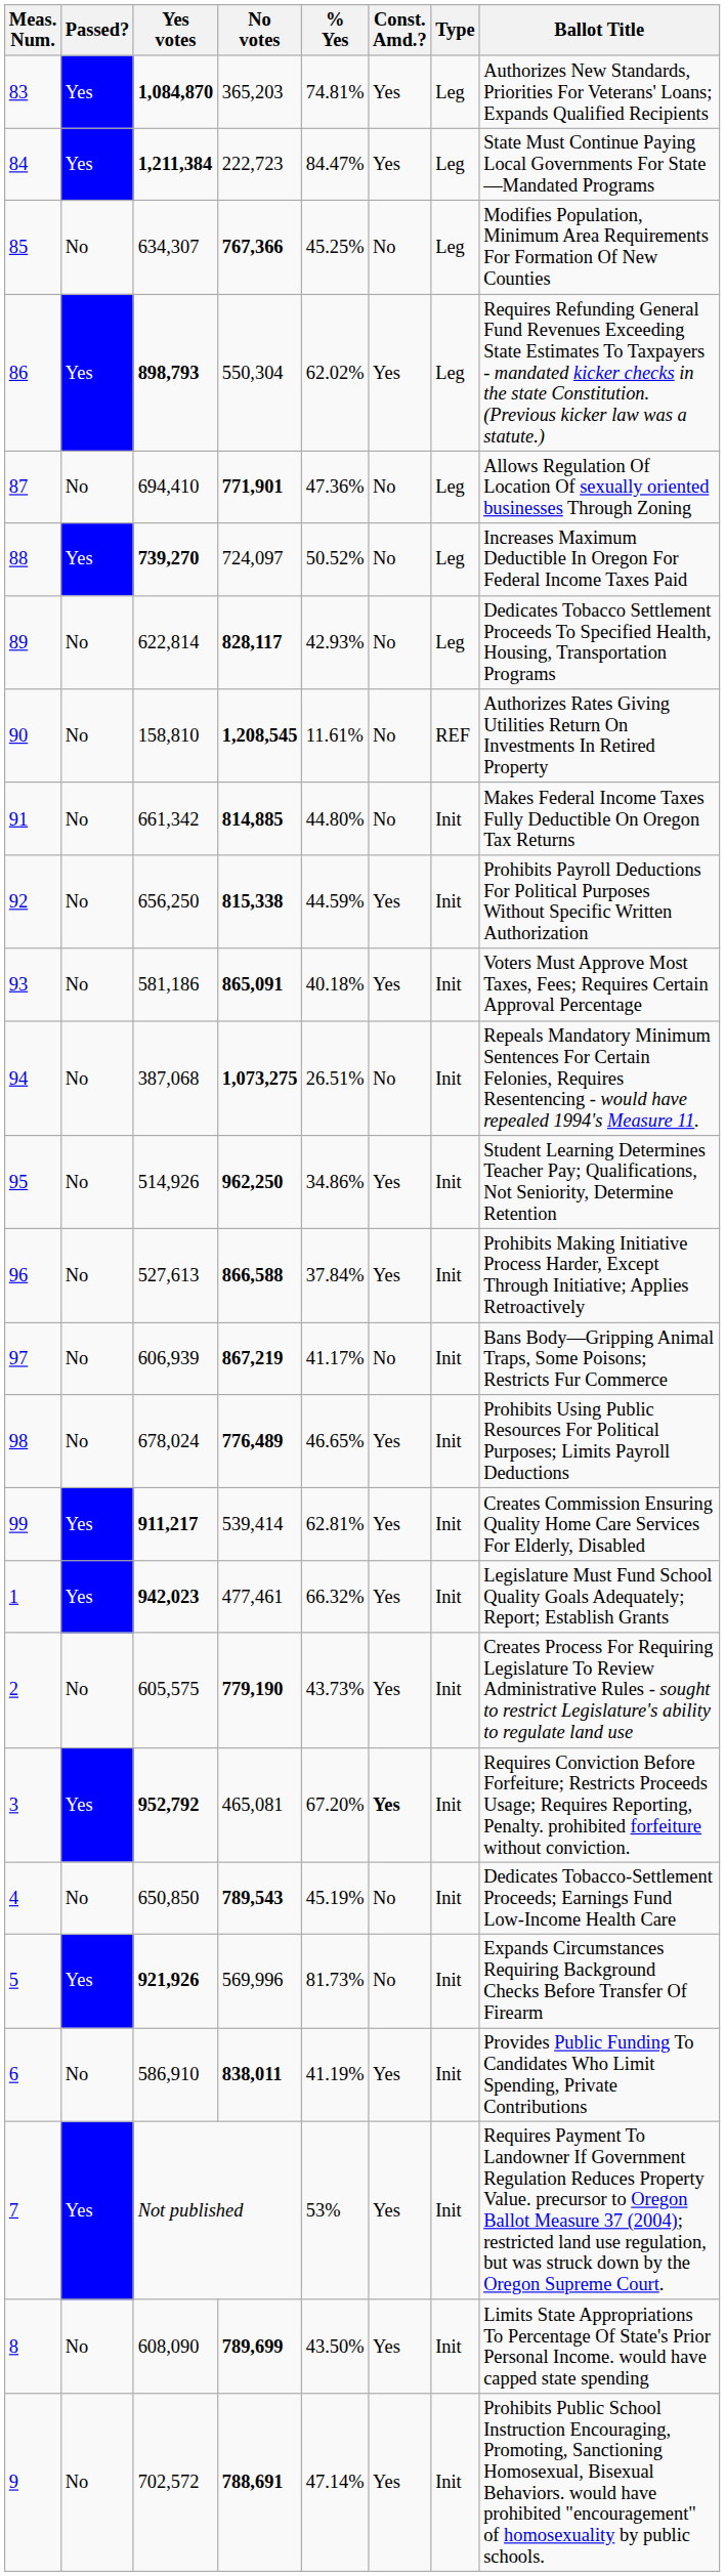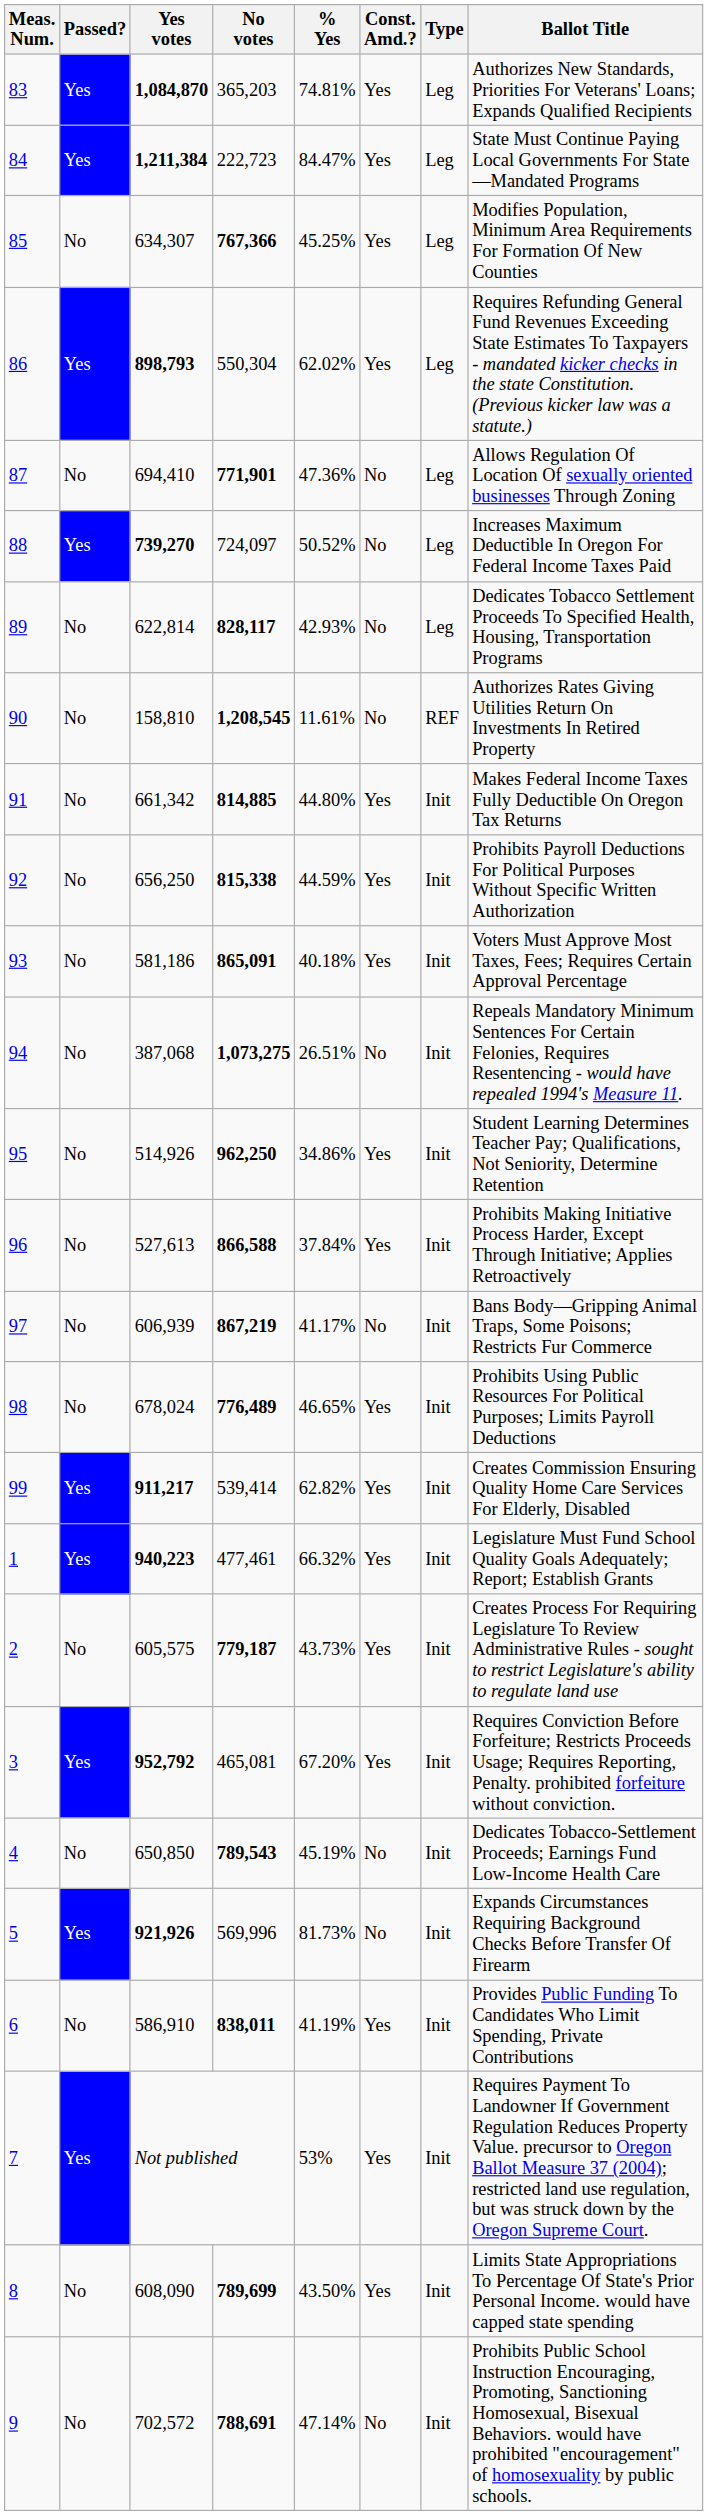85 | Const. Amd.?: No -> Yes
91 | Const. Amd.?: No -> Yes
99 | % Yes: 62.81% -> 62.82%
1 | Yes votes: 942,023 -> 940,223
2 | No votes: 779,190 -> 779,187
3 | Const. Amd.?: bold -> normal
9 | Const. Amd.?: Yes -> No
